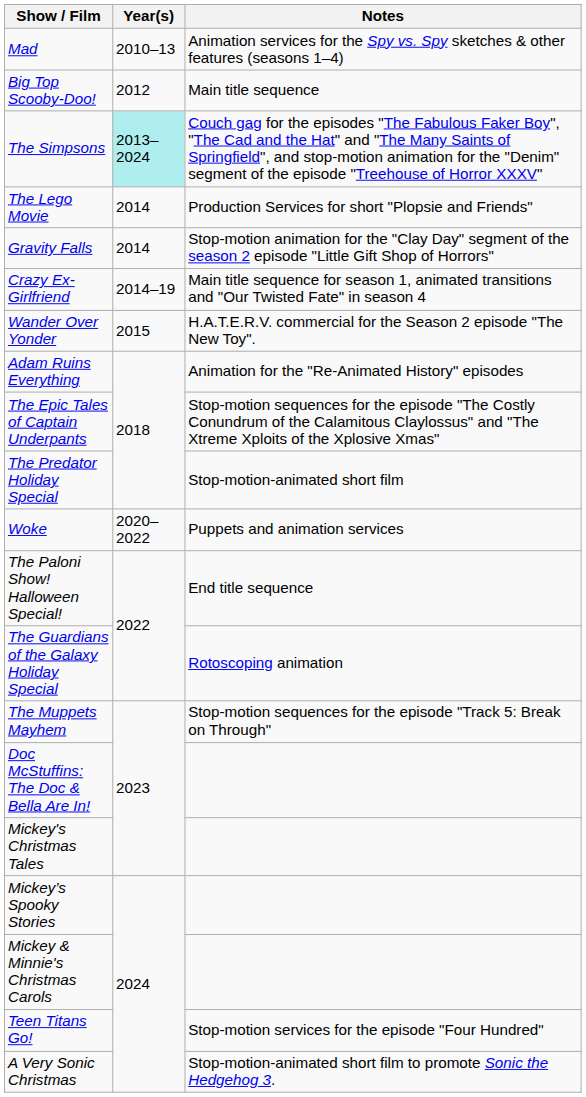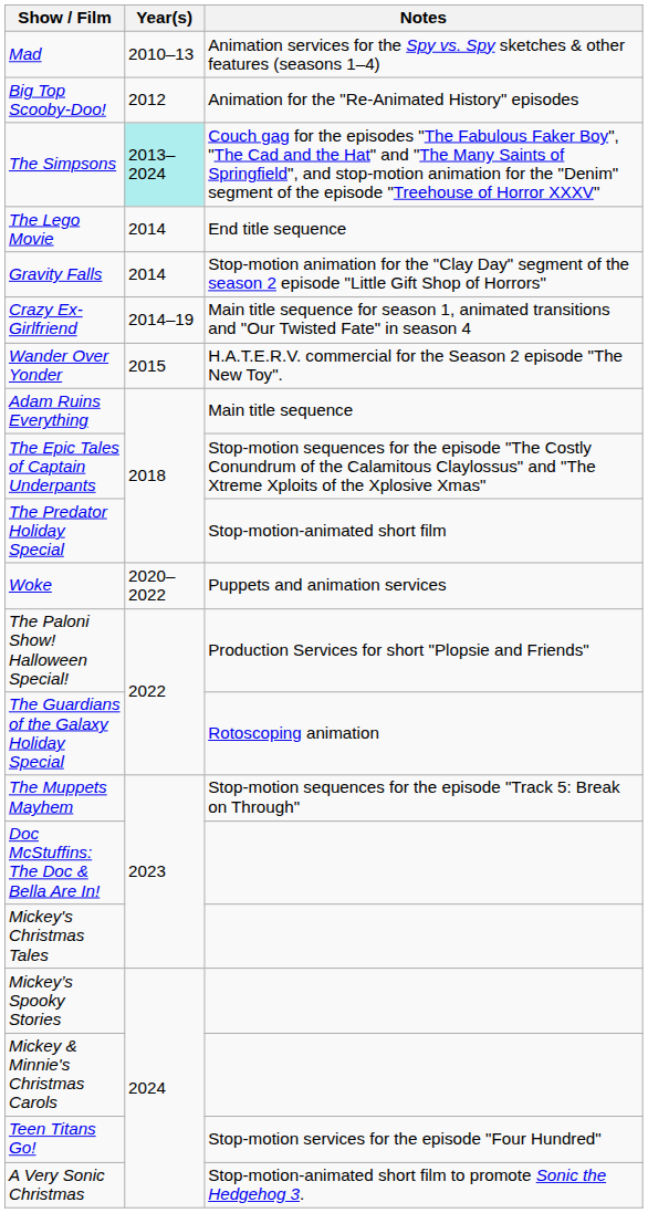Big Top Scooby-Doo! | Notes: Main title sequence -> Animation for the "Re-Animated History" episodes
The Lego Movie | Notes: Production Services for short "Plopsie and Friends" -> End title sequence
Adam Ruins Everything | Notes: Animation for the "Re-Animated History" episodes -> Main title sequence
The Paloni Show! Halloween Special! | Notes: End title sequence -> Production Services for short "Plopsie and Friends"
